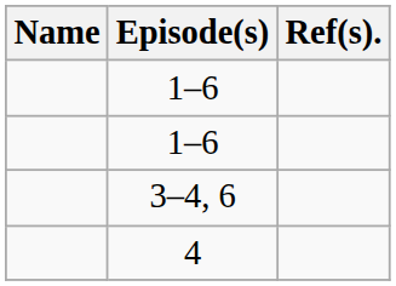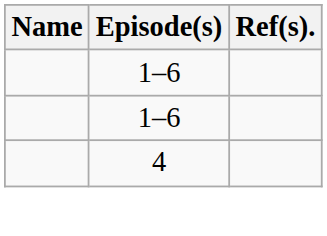- row: 3–4, 6
